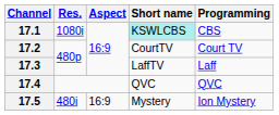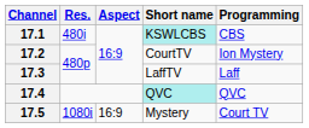17.1 | Res.: 1080i -> 480i
17.2 | Programming: Court TV -> Ion Mystery
17.4 | Short name: no background -> paleturquoise background
17.5 | Res.: 480i -> 1080i
17.5 | Programming: Ion Mystery -> Court TV
